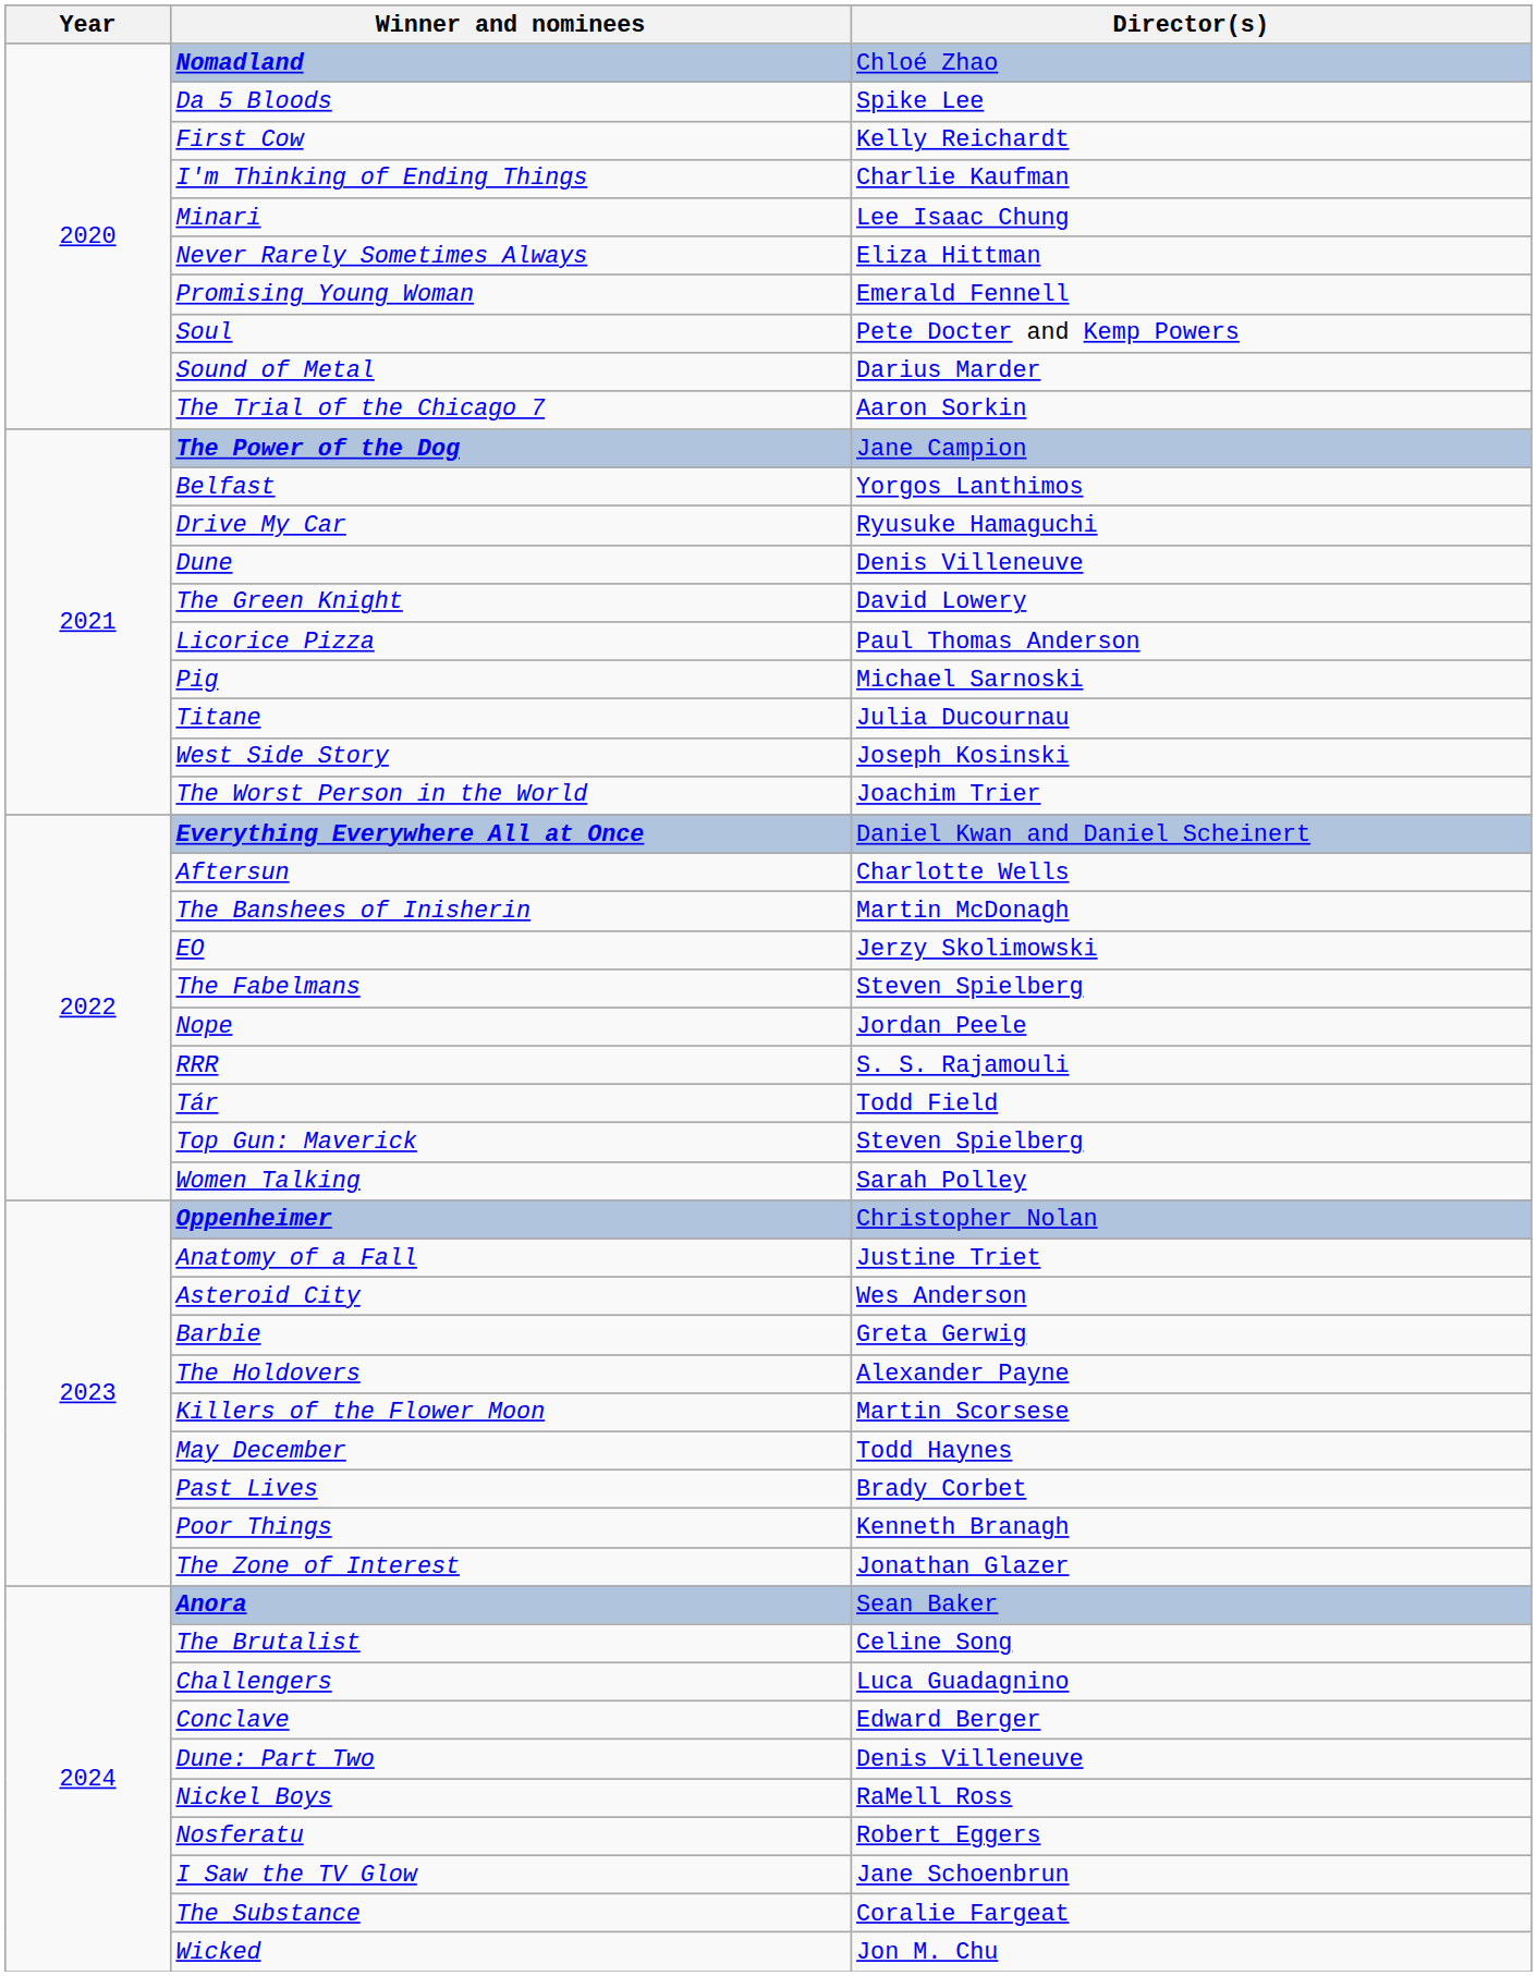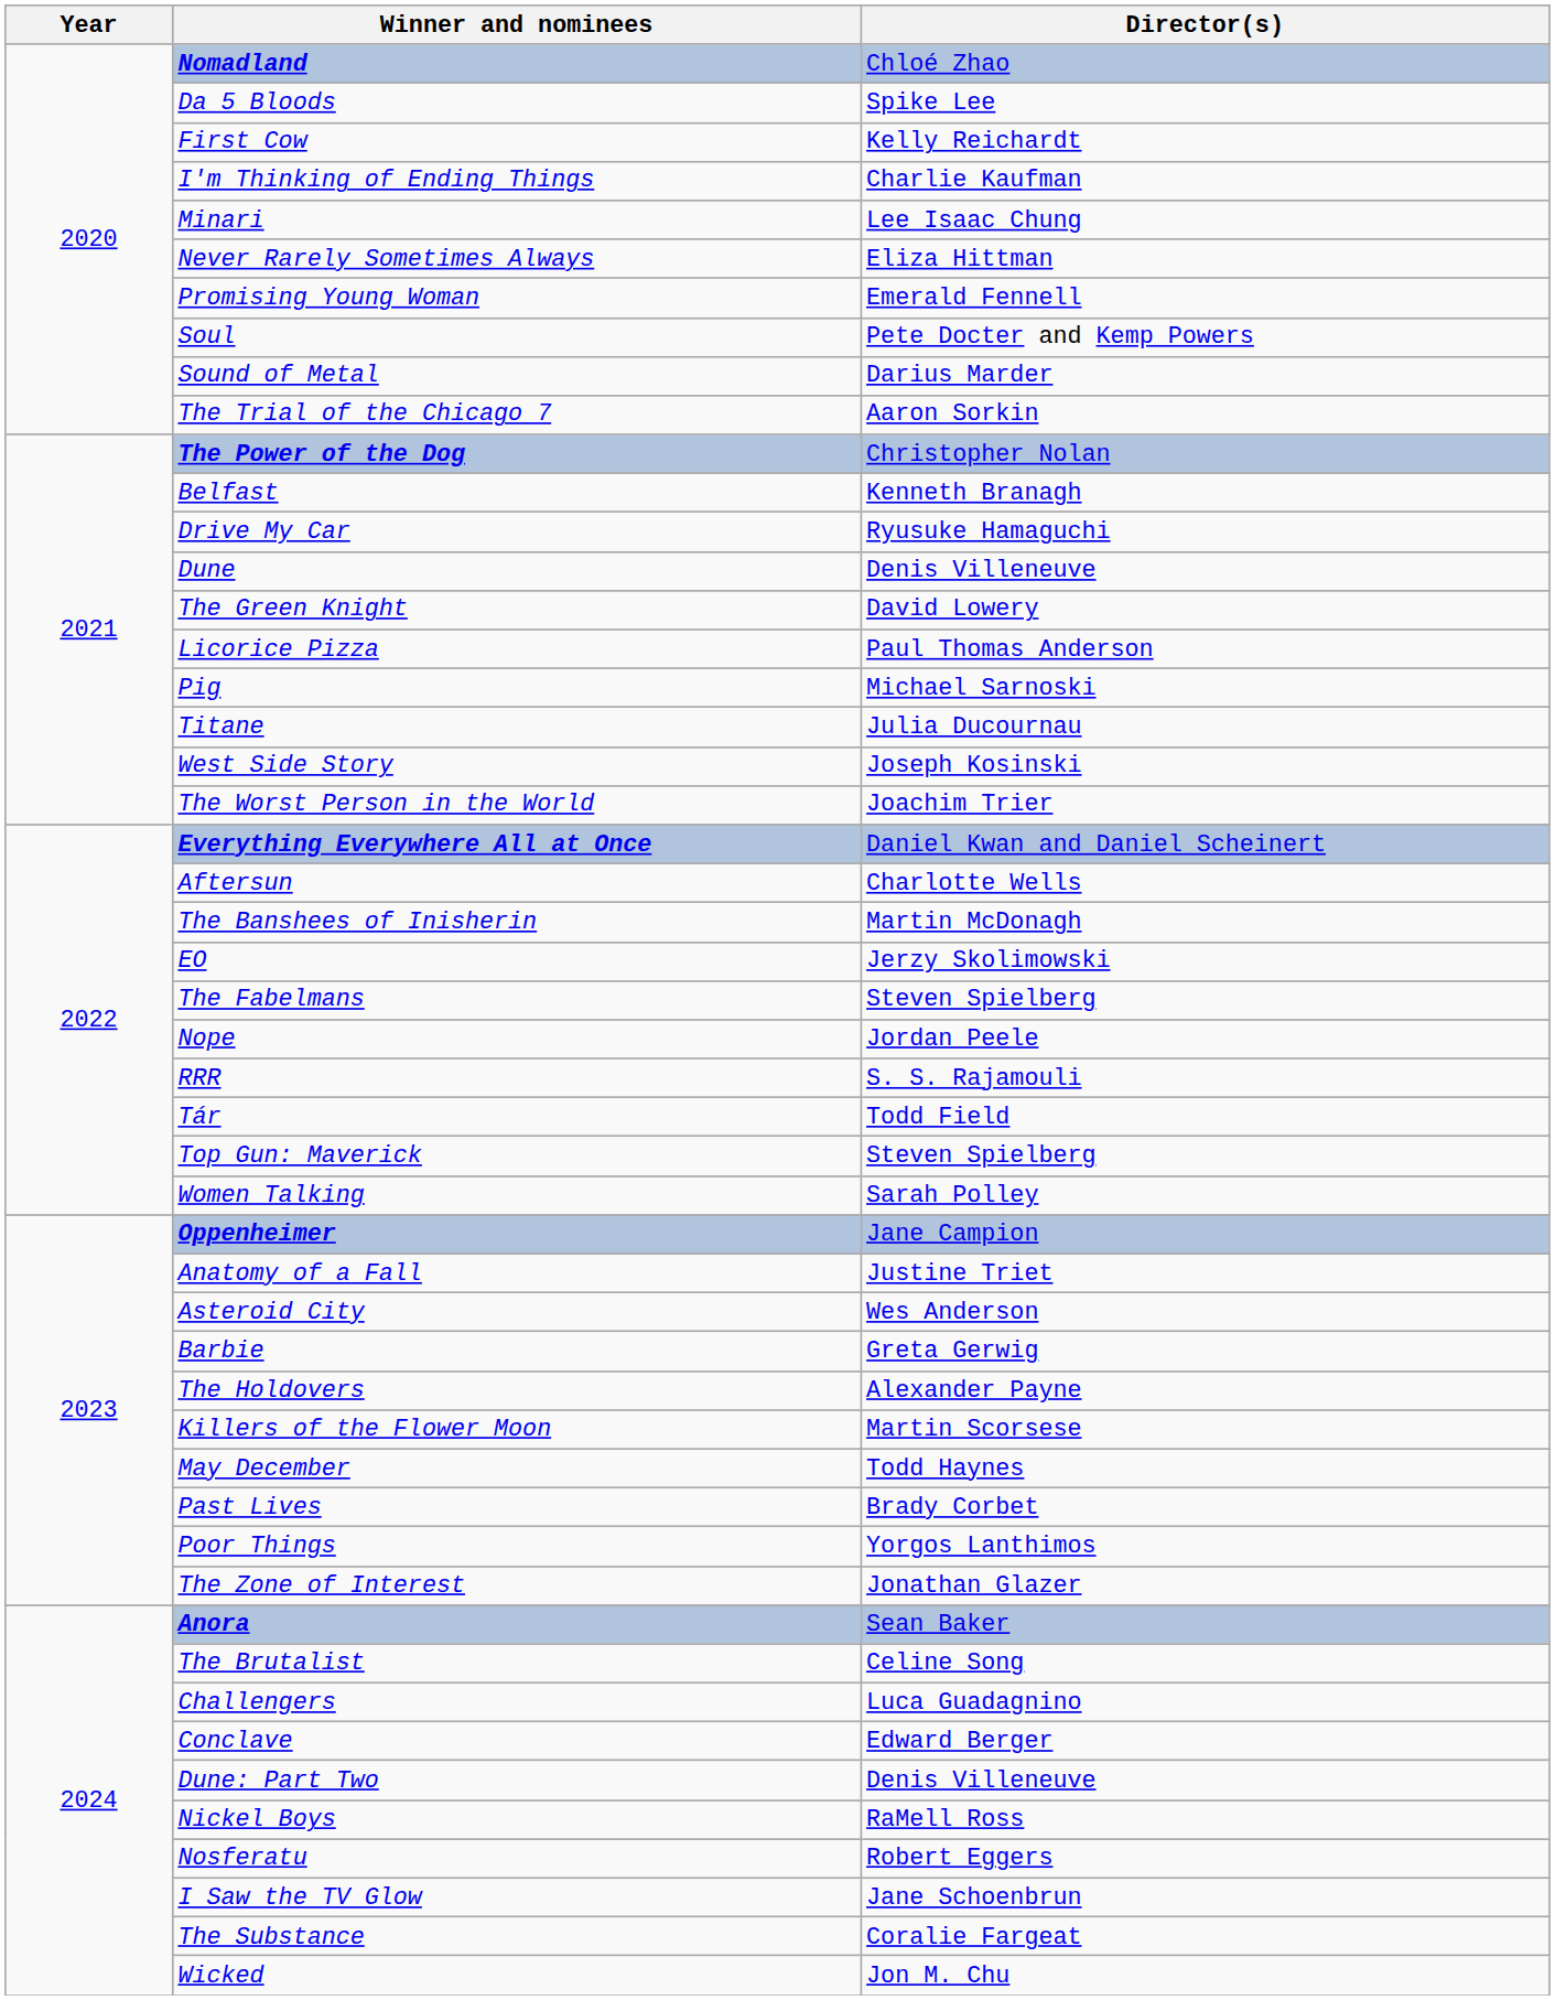The Power of the Dog | Director(s): Jane Campion -> Christopher Nolan
Belfast | Director(s): Yorgos Lanthimos -> Kenneth Branagh
Oppenheimer | Director(s): Christopher Nolan -> Jane Campion
Poor Things | Director(s): Kenneth Branagh -> Yorgos Lanthimos
